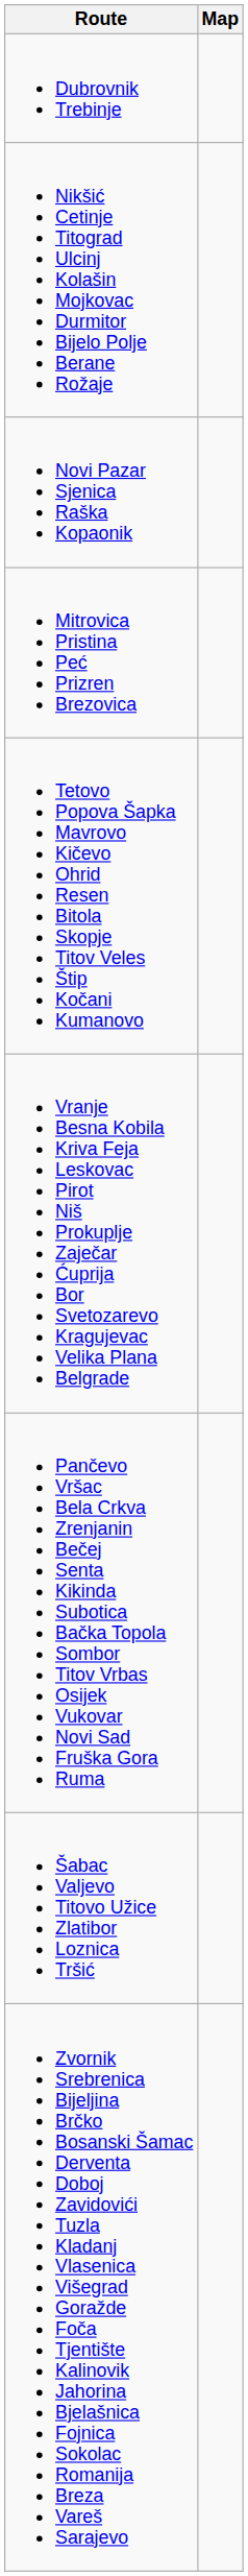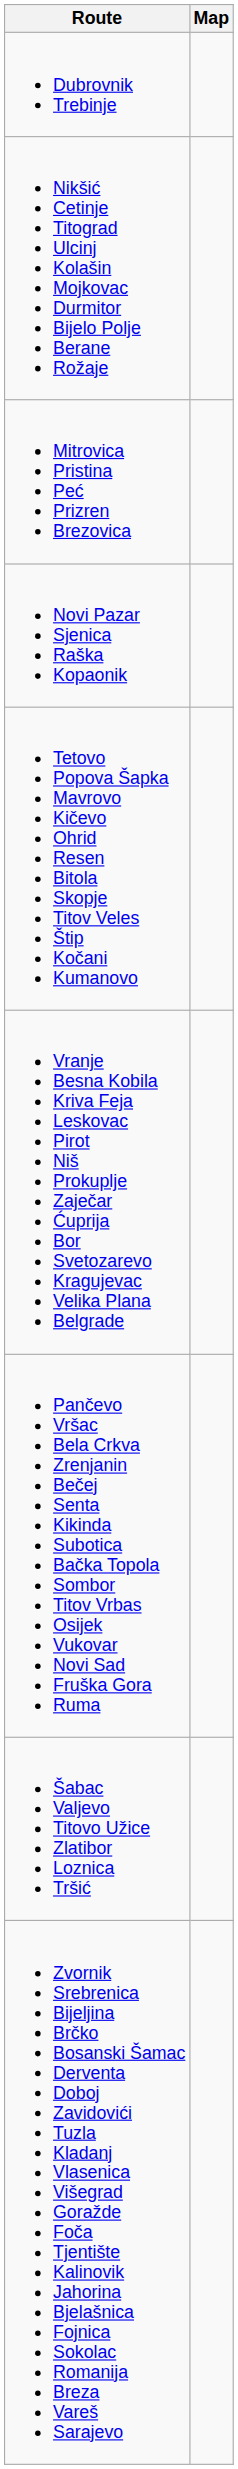rows swapped: Novi Pazar Sjenica Raška Kopaonik <-> Mitrovica Pristina Peć Prizren Brezovica
